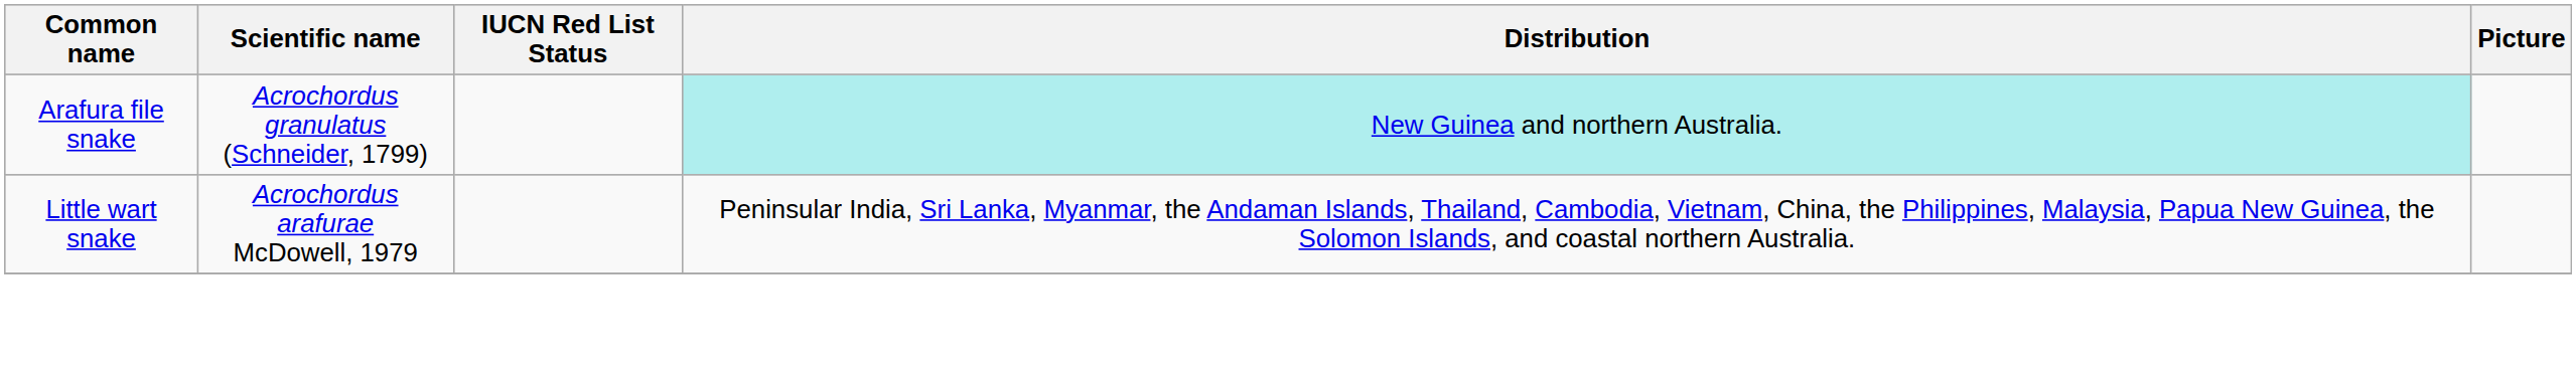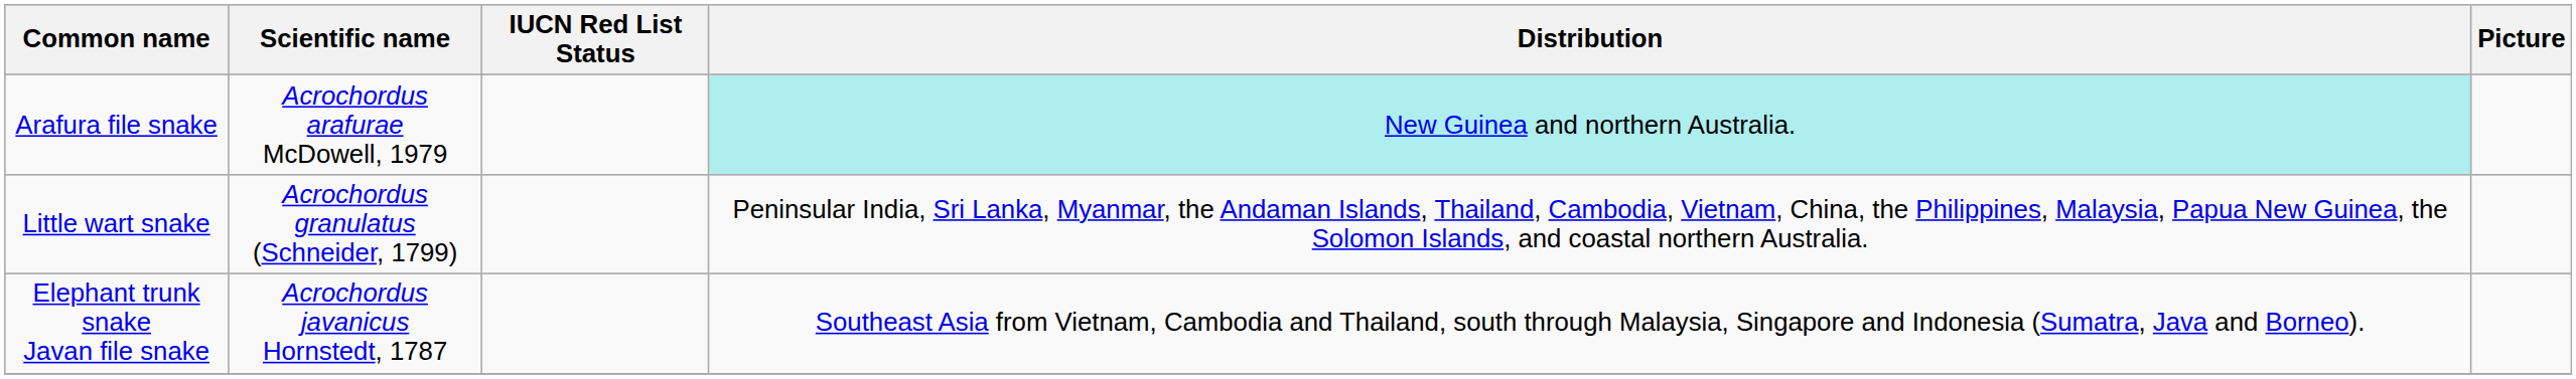Arafura file snake | Scientific name: Acrochordus granulatus (Schneider, 1799) -> Acrochordus arafurae McDowell, 1979
Little wart snake | Scientific name: Acrochordus arafurae McDowell, 1979 -> Acrochordus granulatus (Schneider, 1799)
+ row: Elephant trunk snake Javan file snake | Acrochordus javanicus Hornstedt, 1787 | Southeast Asia from Vietnam, Cambodia and Thailand, south through Malaysia, Singapore and Indonesia (Sumatra, Java and Borneo).
